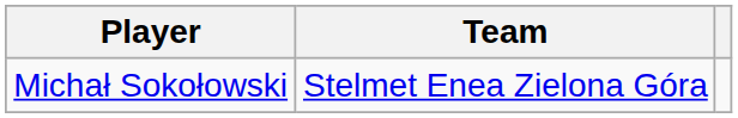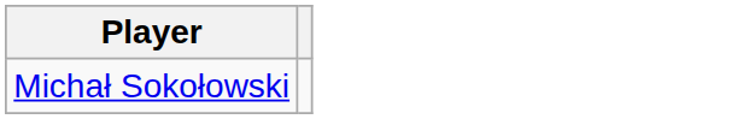- column: Team | Stelmet Enea Zielona Góra
